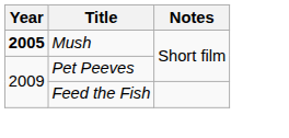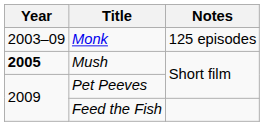+ row: 2003–09 | Monk | 125 episodes
